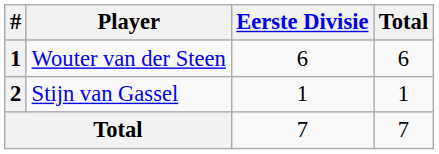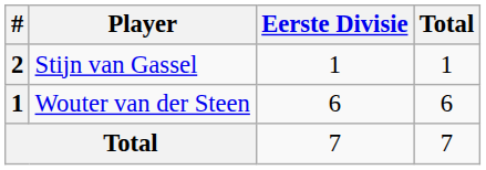rows swapped: Wouter van der Steen <-> Stijn van Gassel
